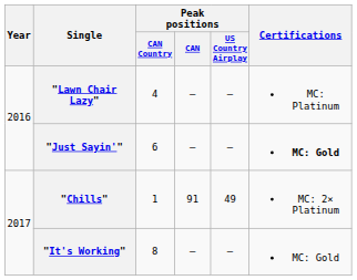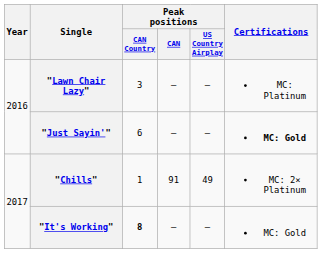"Lawn Chair Lazy" | Peak positions / CAN Country: 4 -> 3
"It's Working" | Peak positions / CAN Country: normal -> bold
